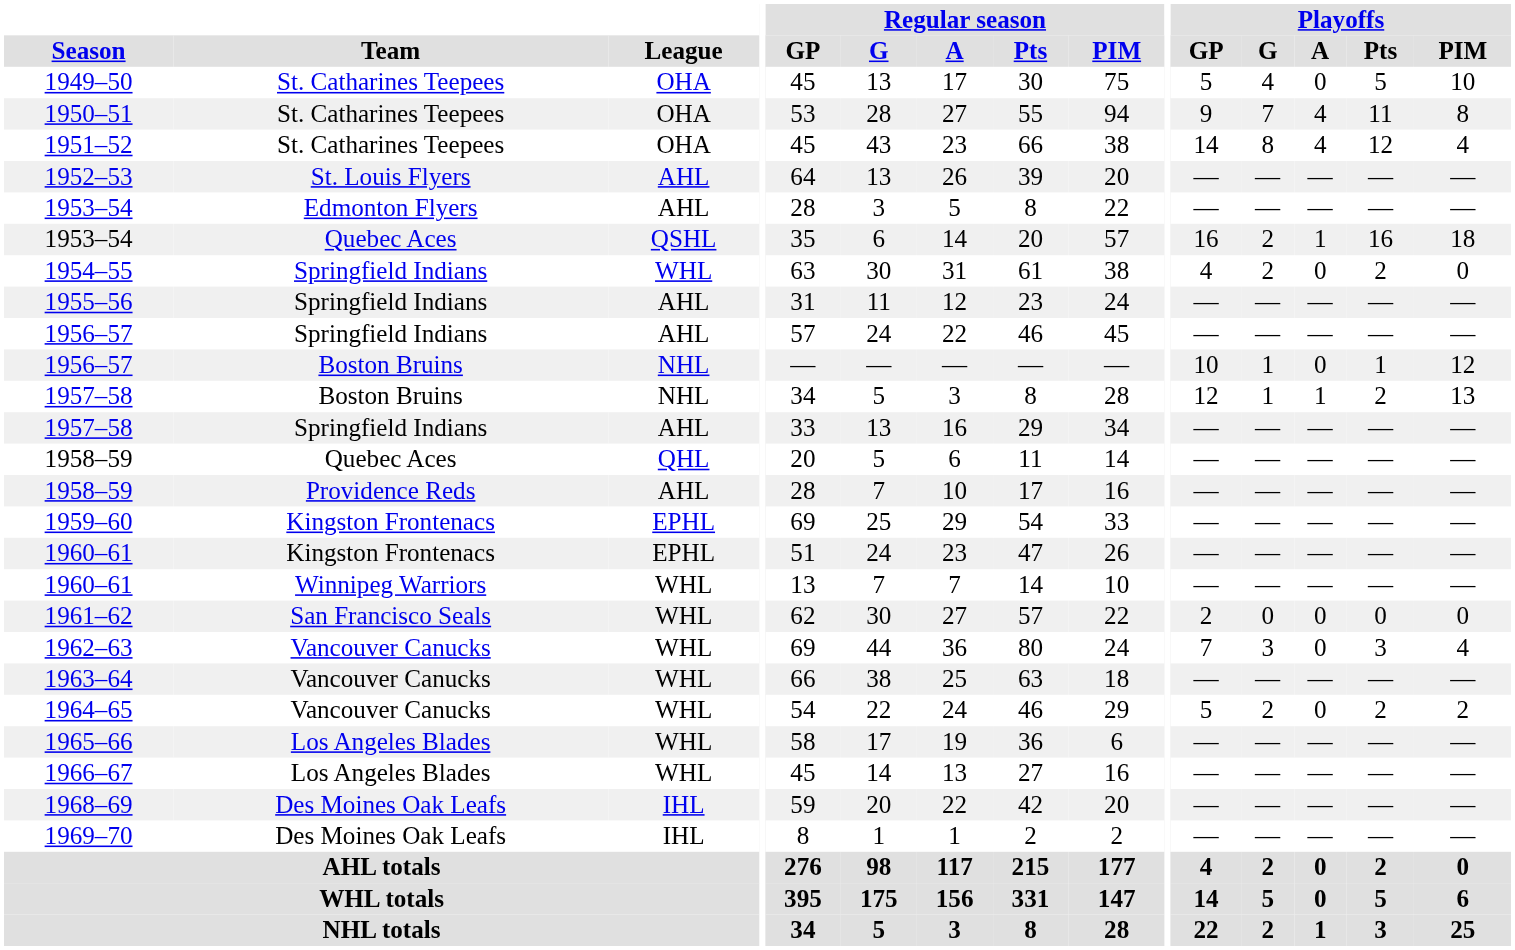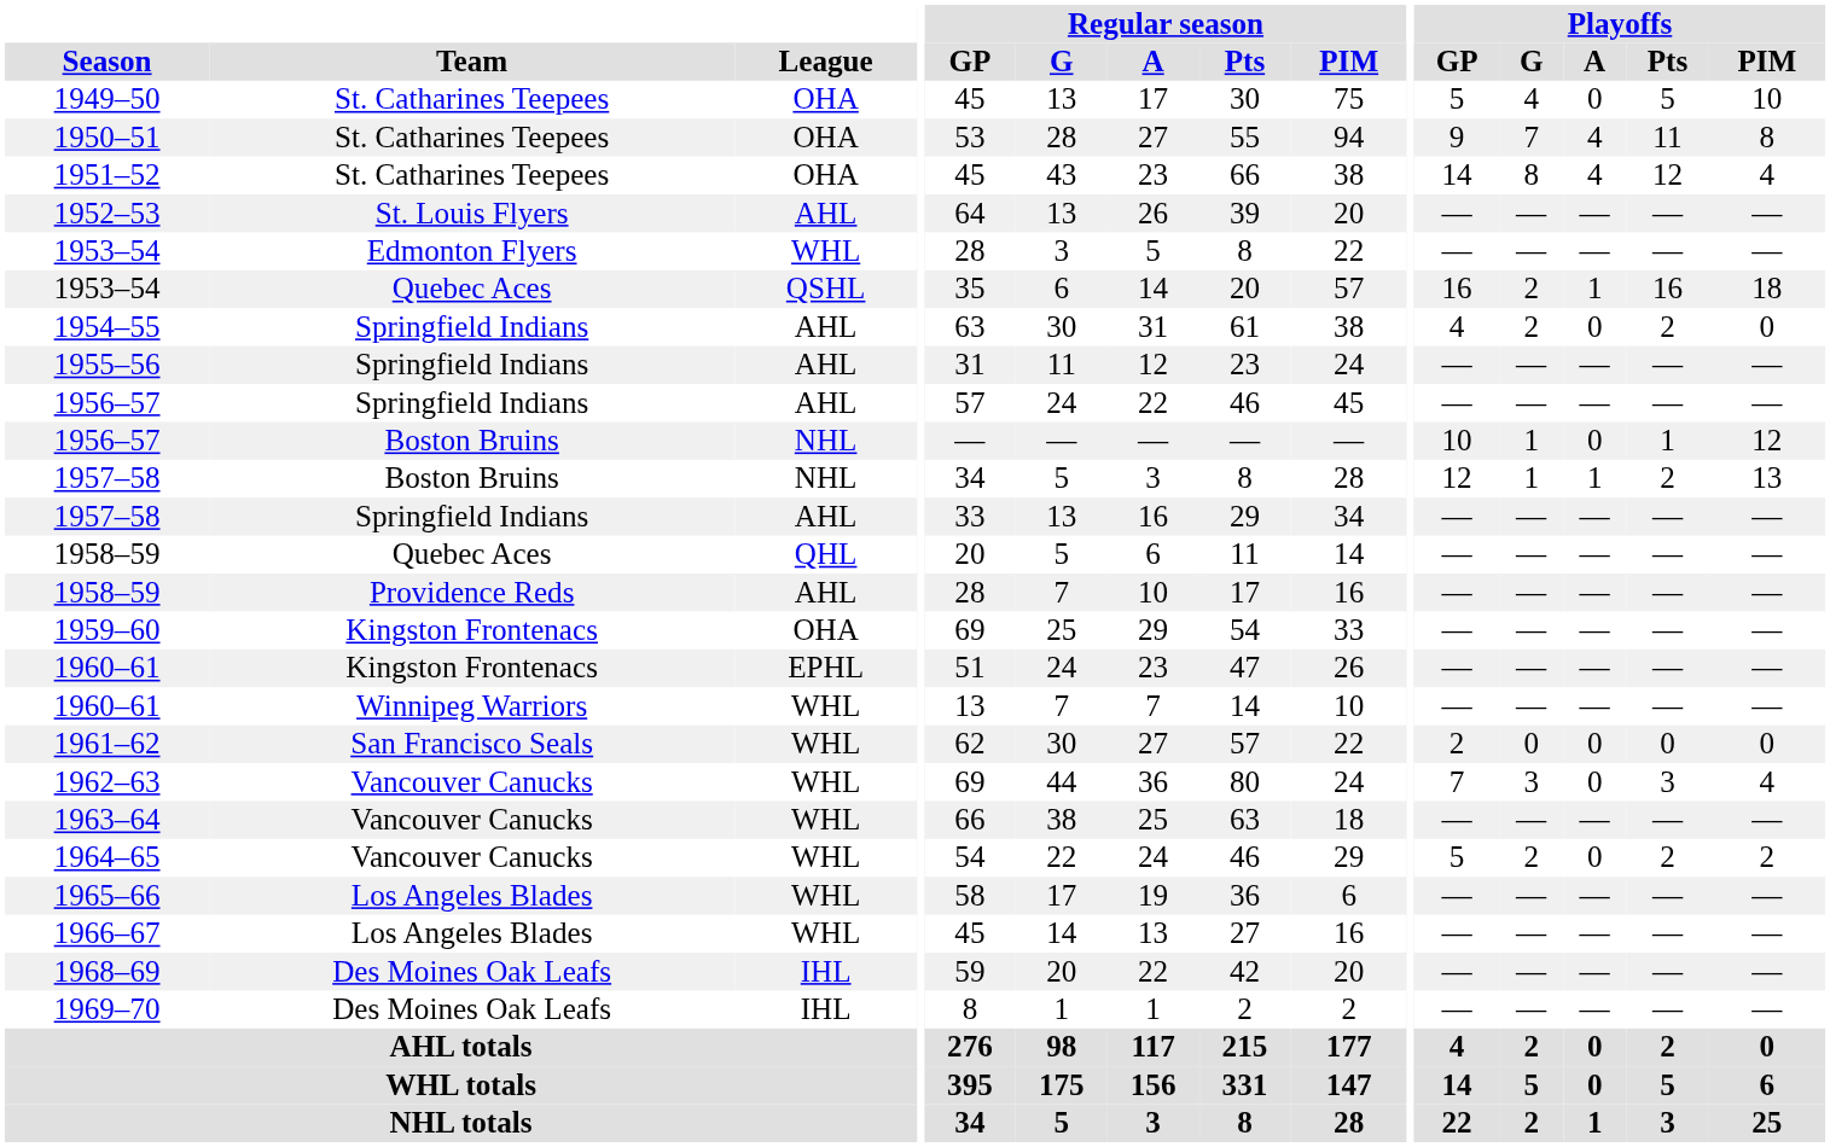1953–54 / Edmonton Flyers | League: AHL -> WHL
1954–55 | League: WHL -> AHL
1959–60 | League: EPHL -> OHA
